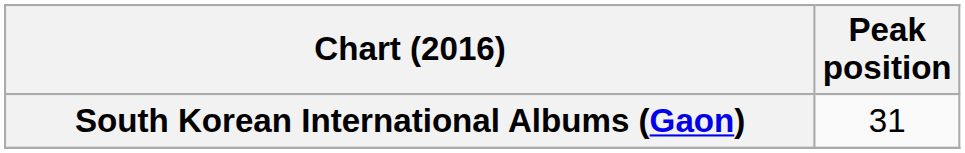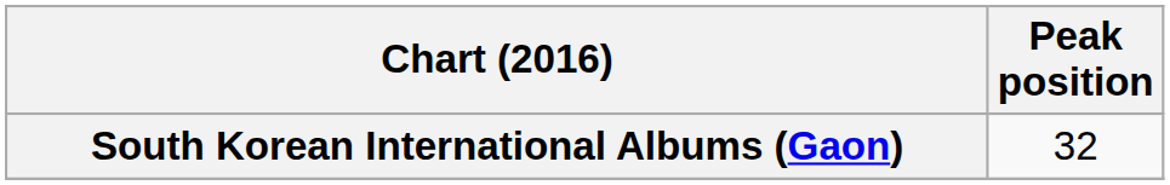South Korean International Albums (Gaon) | Peak position: 31 -> 32
